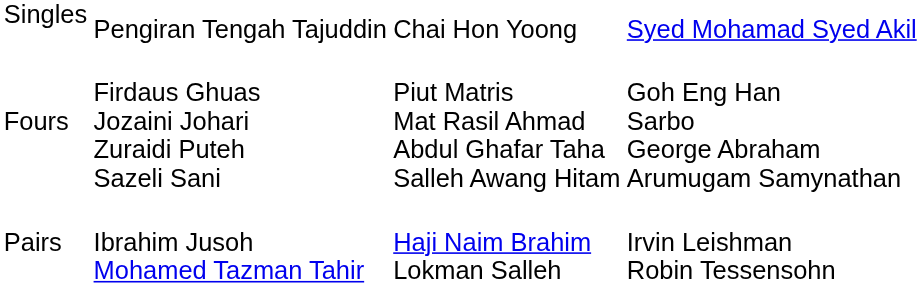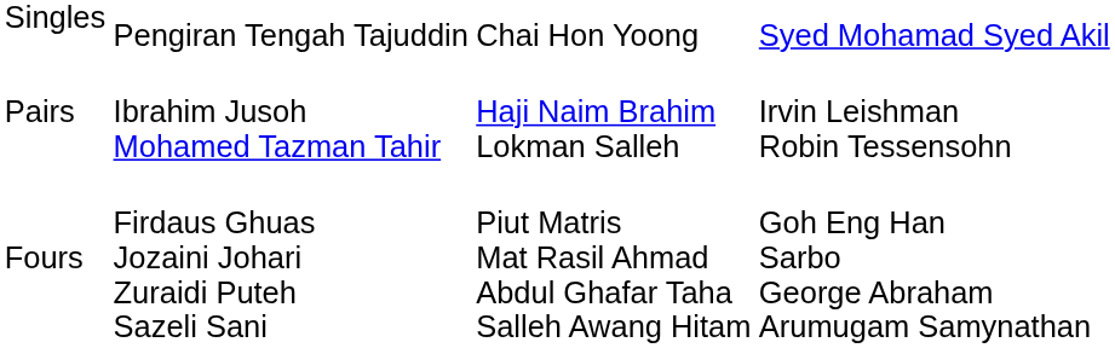rows swapped: Pairs <-> Fours
